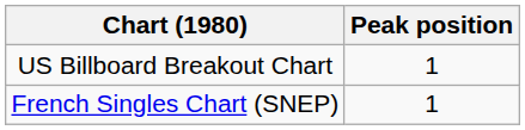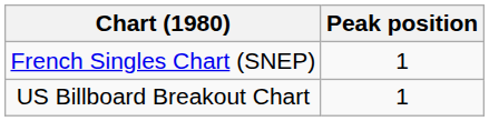rows swapped: French Singles Chart (SNEP) <-> US Billboard Breakout Chart
